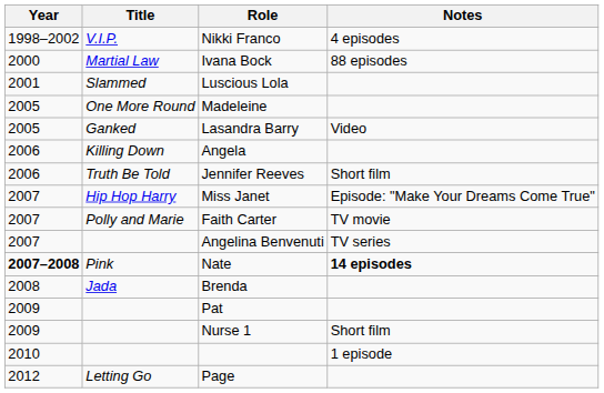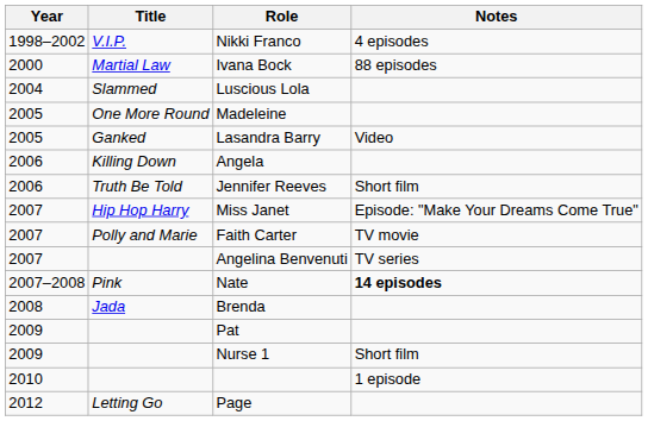Luscious Lola | Year: 2001 -> 2004
Nate | Year: bold -> normal
